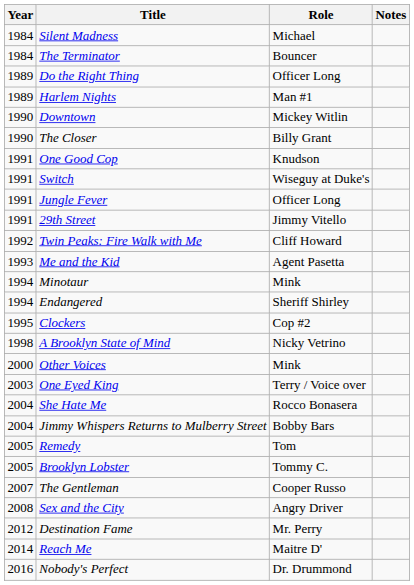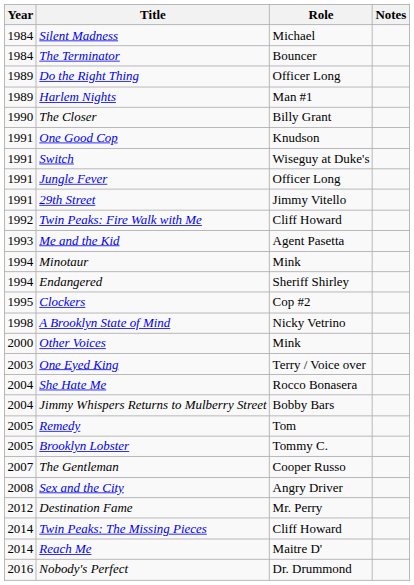- row: 1990 | Downtown | Mickey Witlin
+ row: 2014 | Twin Peaks: The Missing Pieces | Cliff Howard
